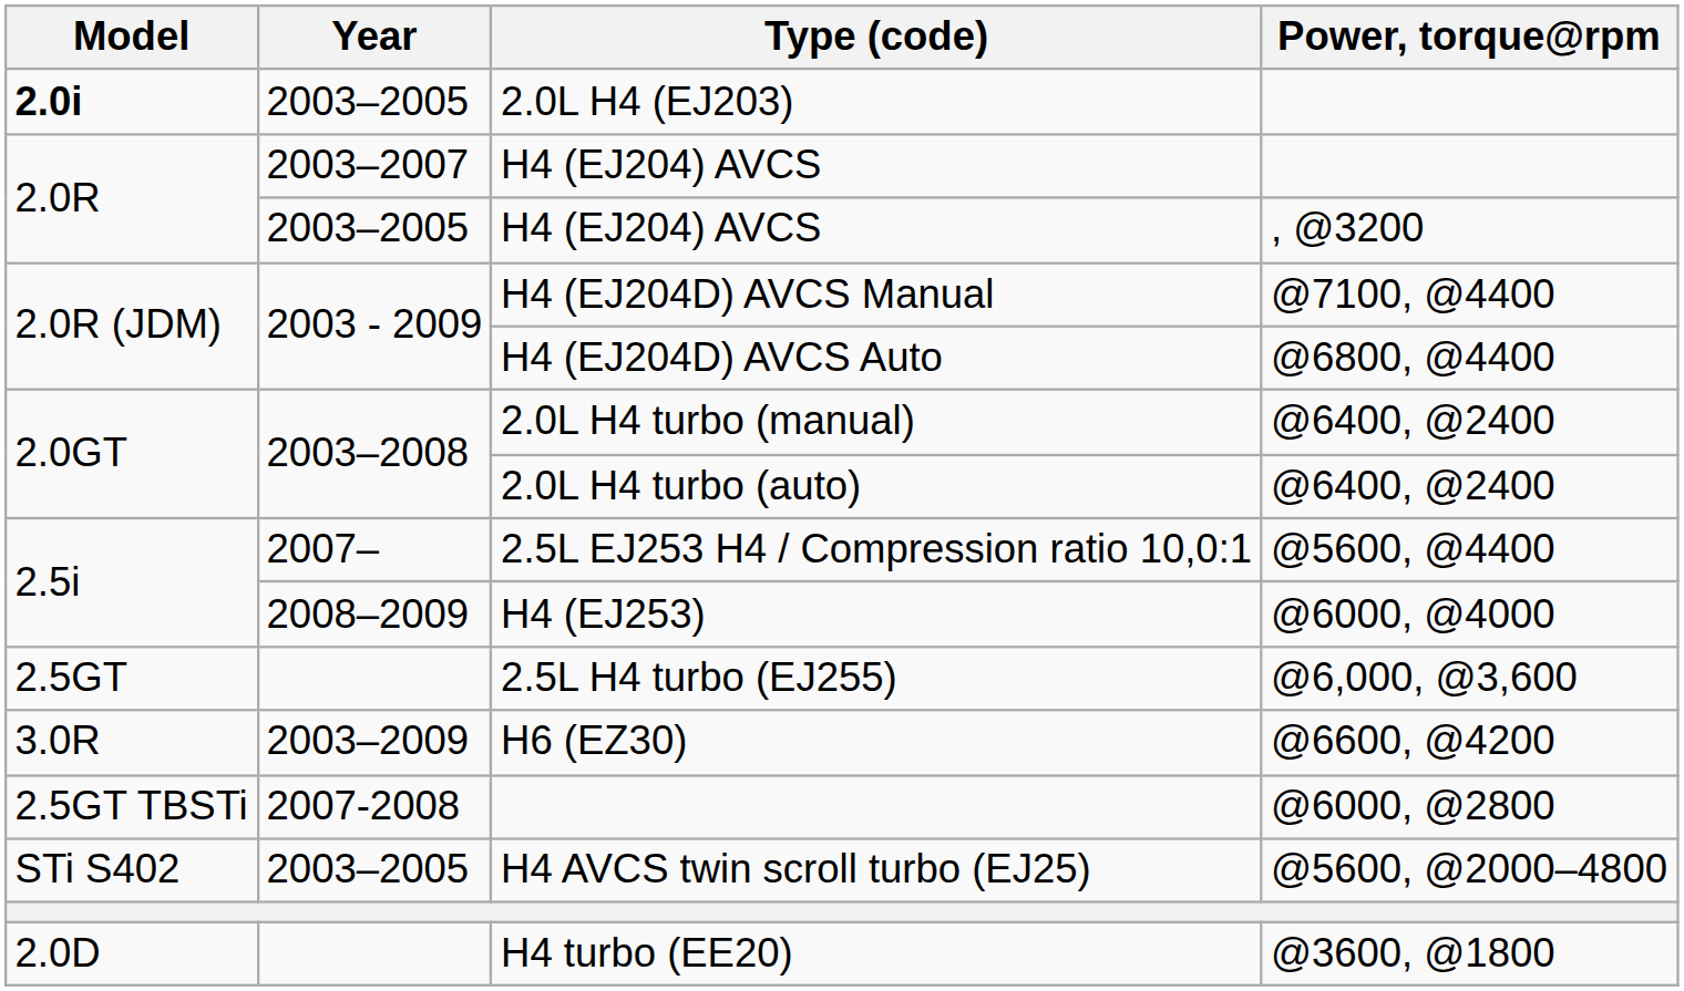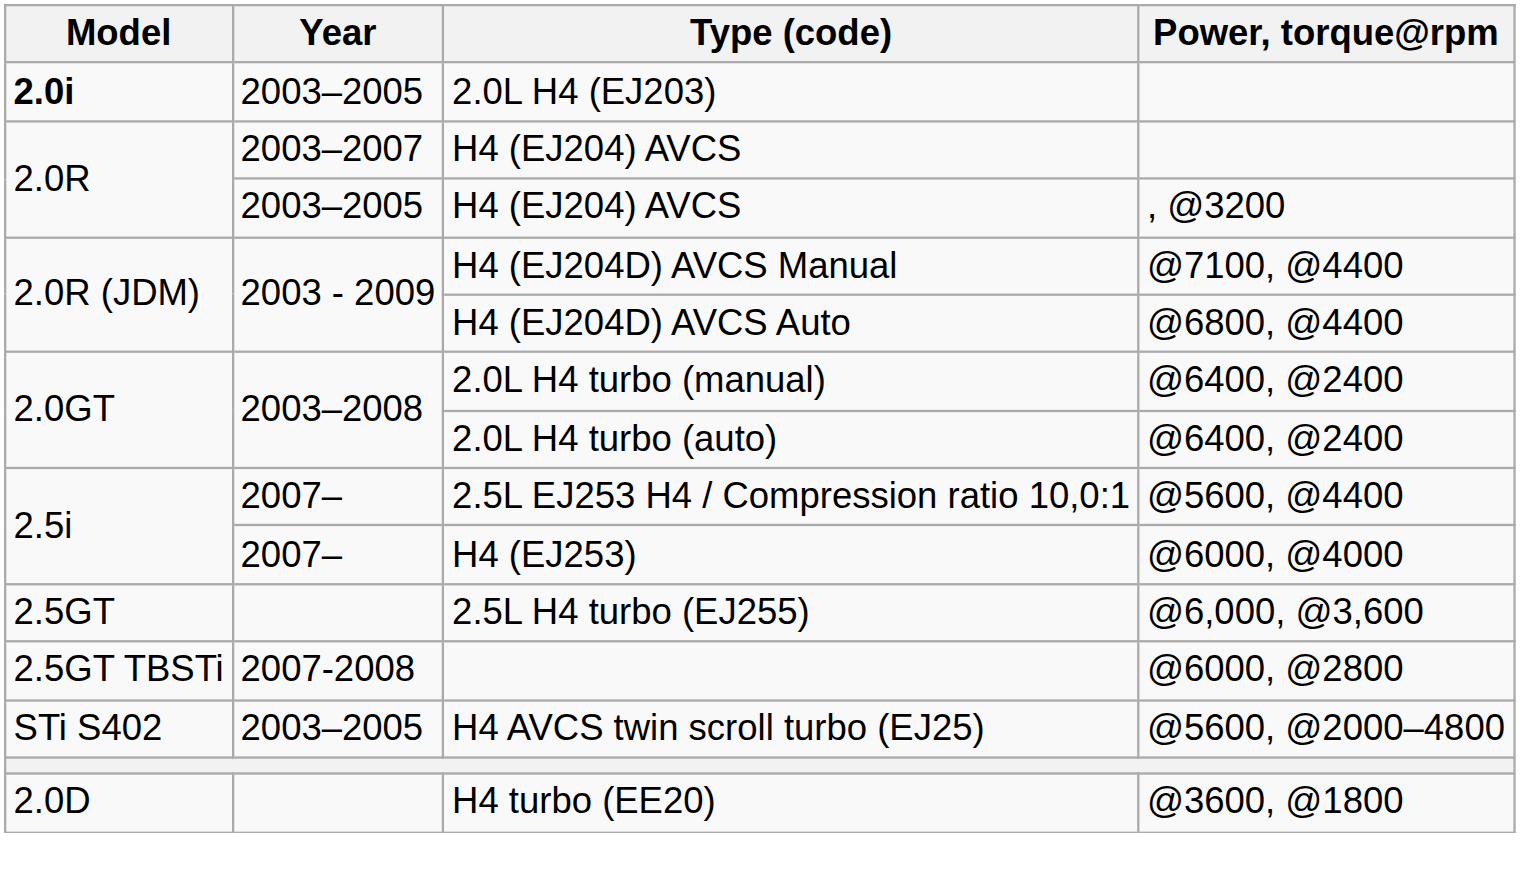H4 (EJ253) | Year: 2008–2009 -> 2007–
- row: 3.0R | 2003–2009 | H6 (EZ30) | @6600, @4200
